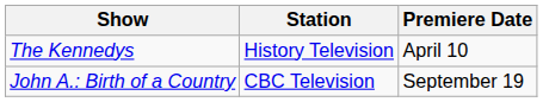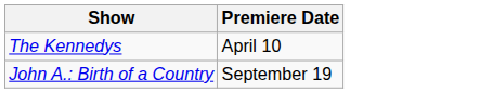- column: Station | History Television | CBC Television
